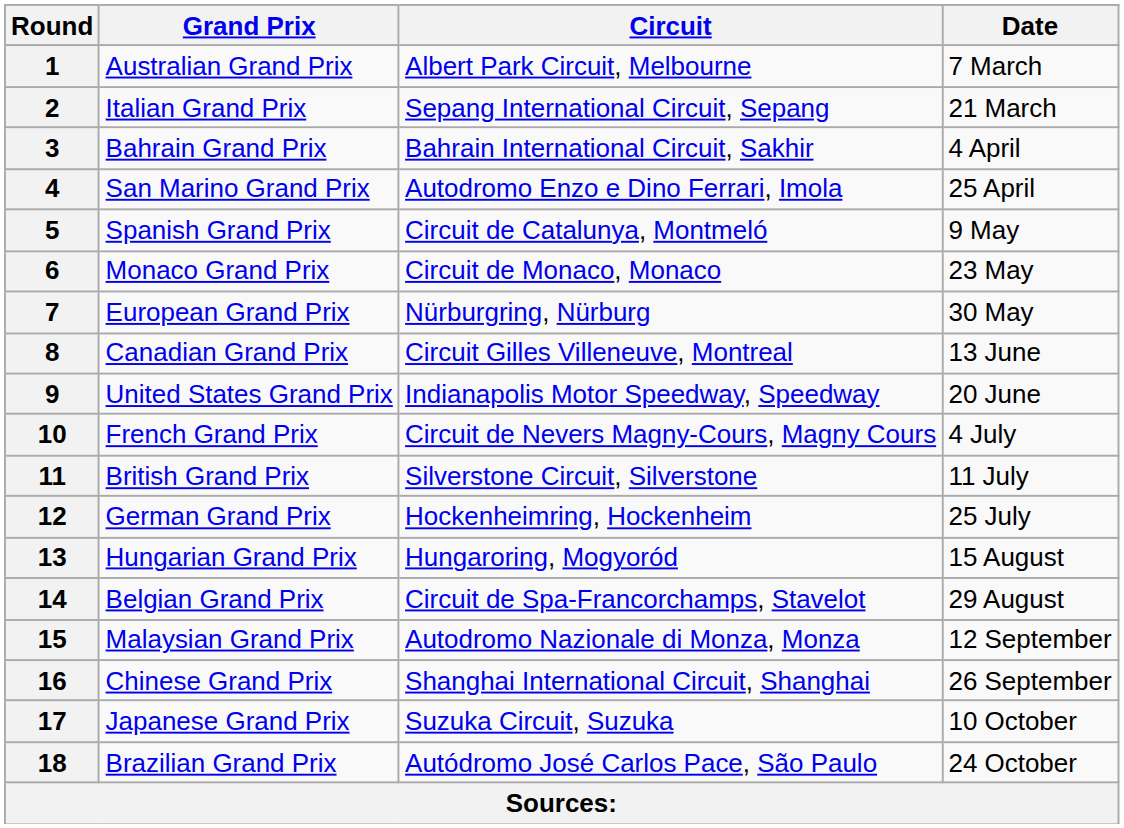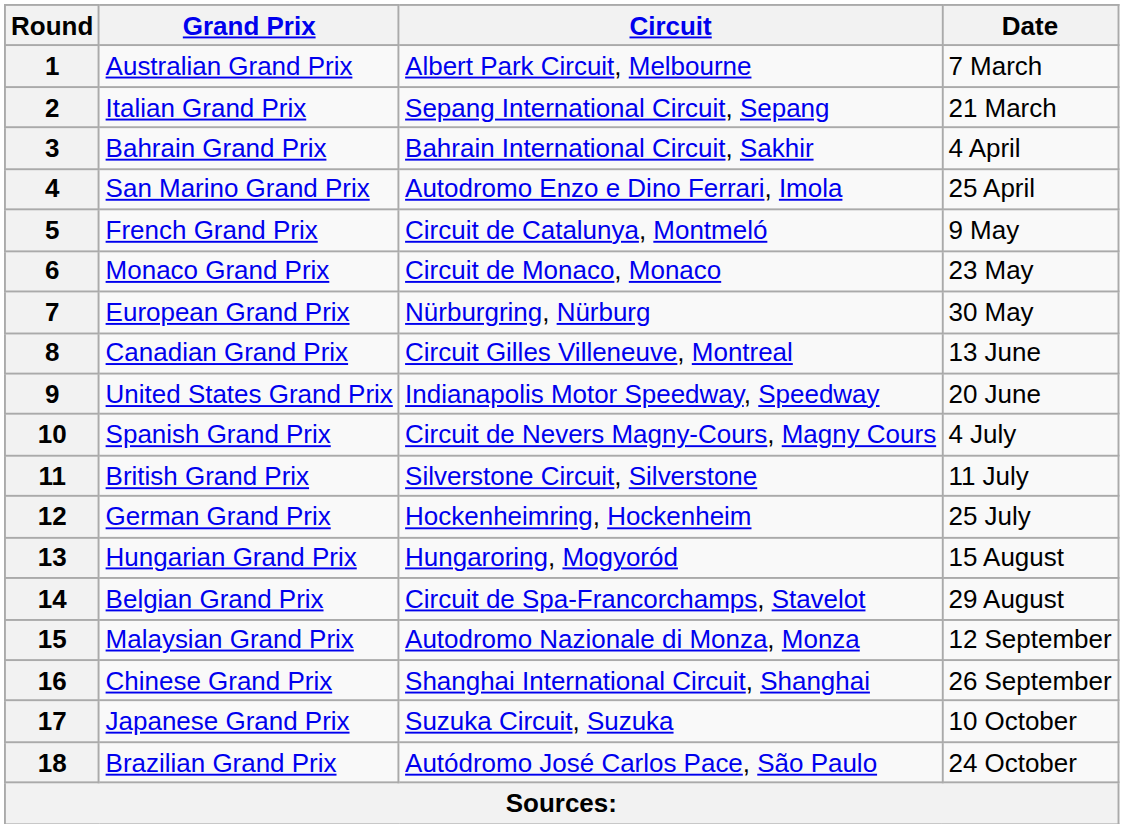5 | Grand Prix: Spanish Grand Prix -> French Grand Prix
10 | Grand Prix: French Grand Prix -> Spanish Grand Prix
